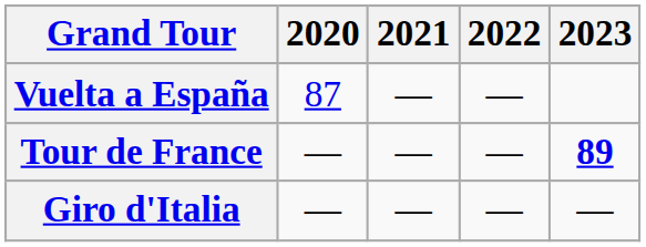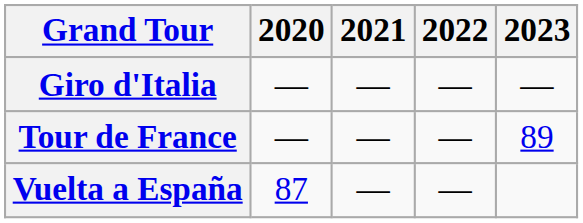rows swapped: Giro d'Italia <-> Vuelta a España
Tour de France | 2023: bold -> normal
